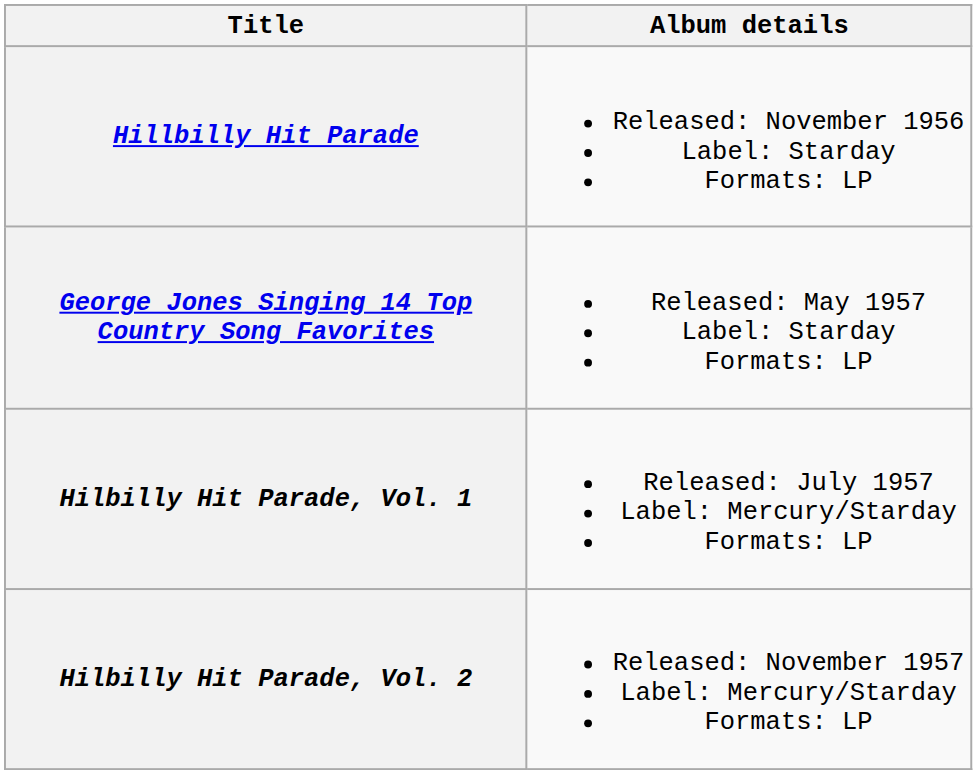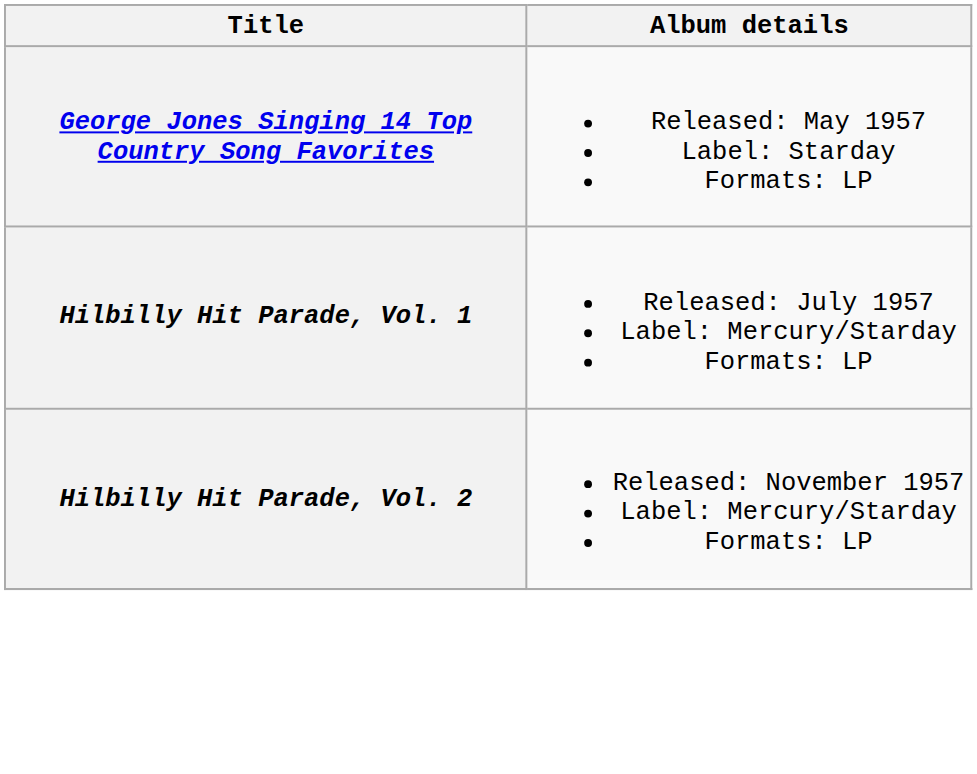- row: Hillbilly Hit Parade | Released: November 1956 Label: Starday Formats: LP
